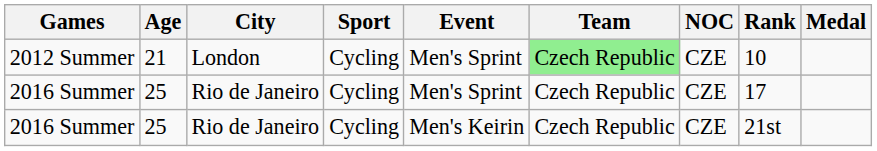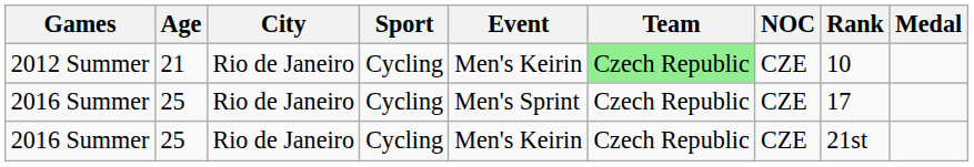2012 Summer | City: London -> Rio de Janeiro
2012 Summer | Event: Men's Sprint -> Men's Keirin
